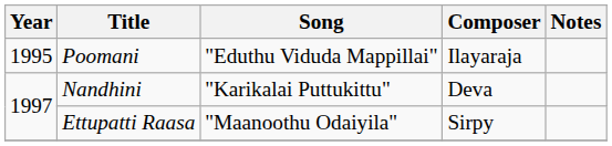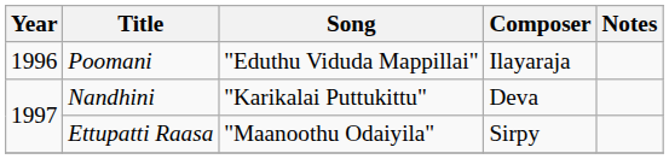Poomani | Year: 1995 -> 1996
